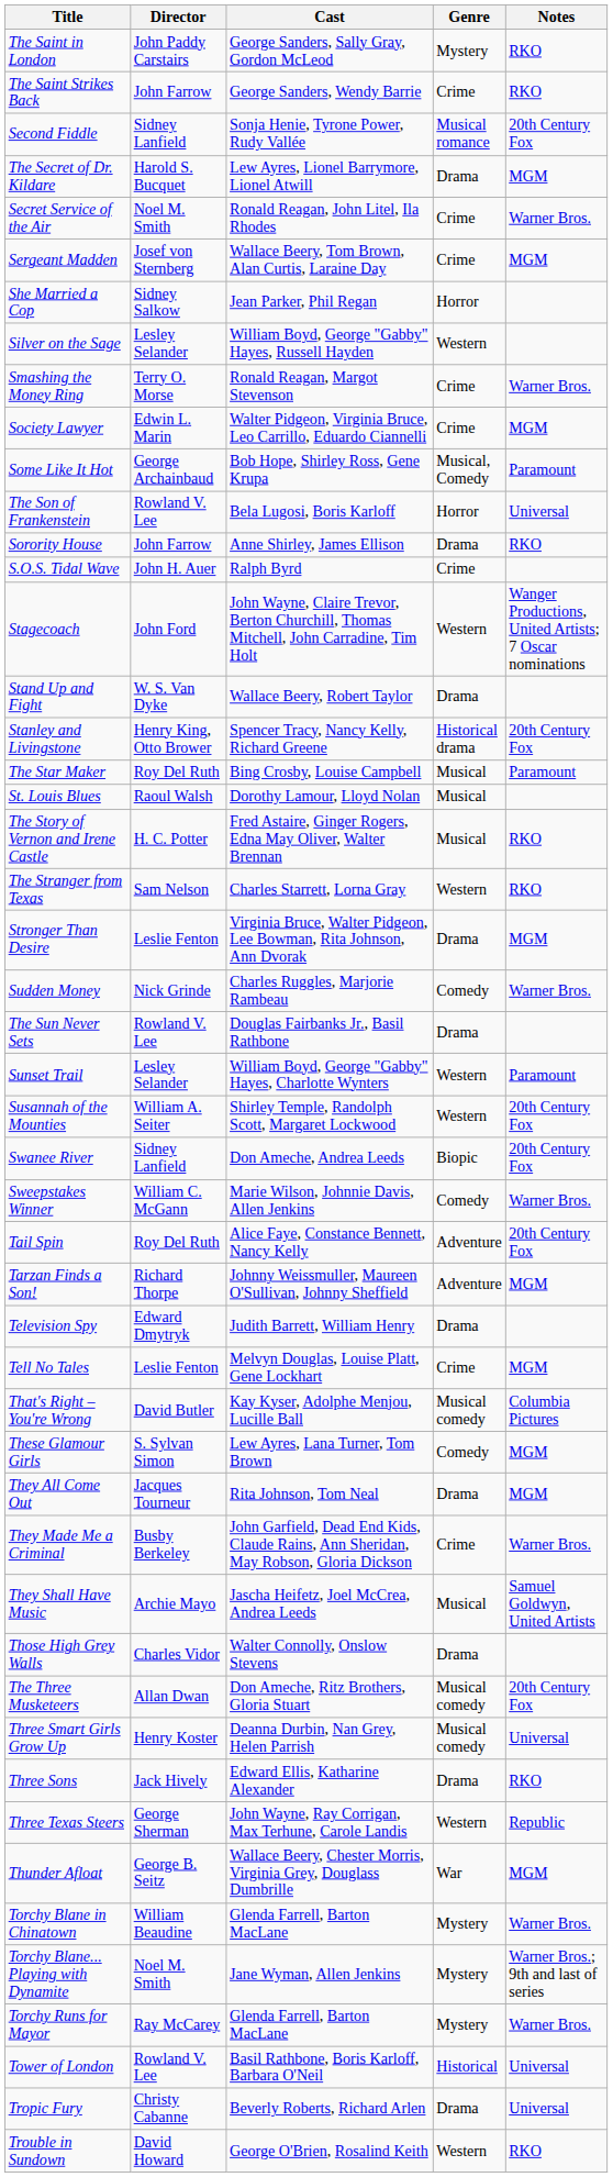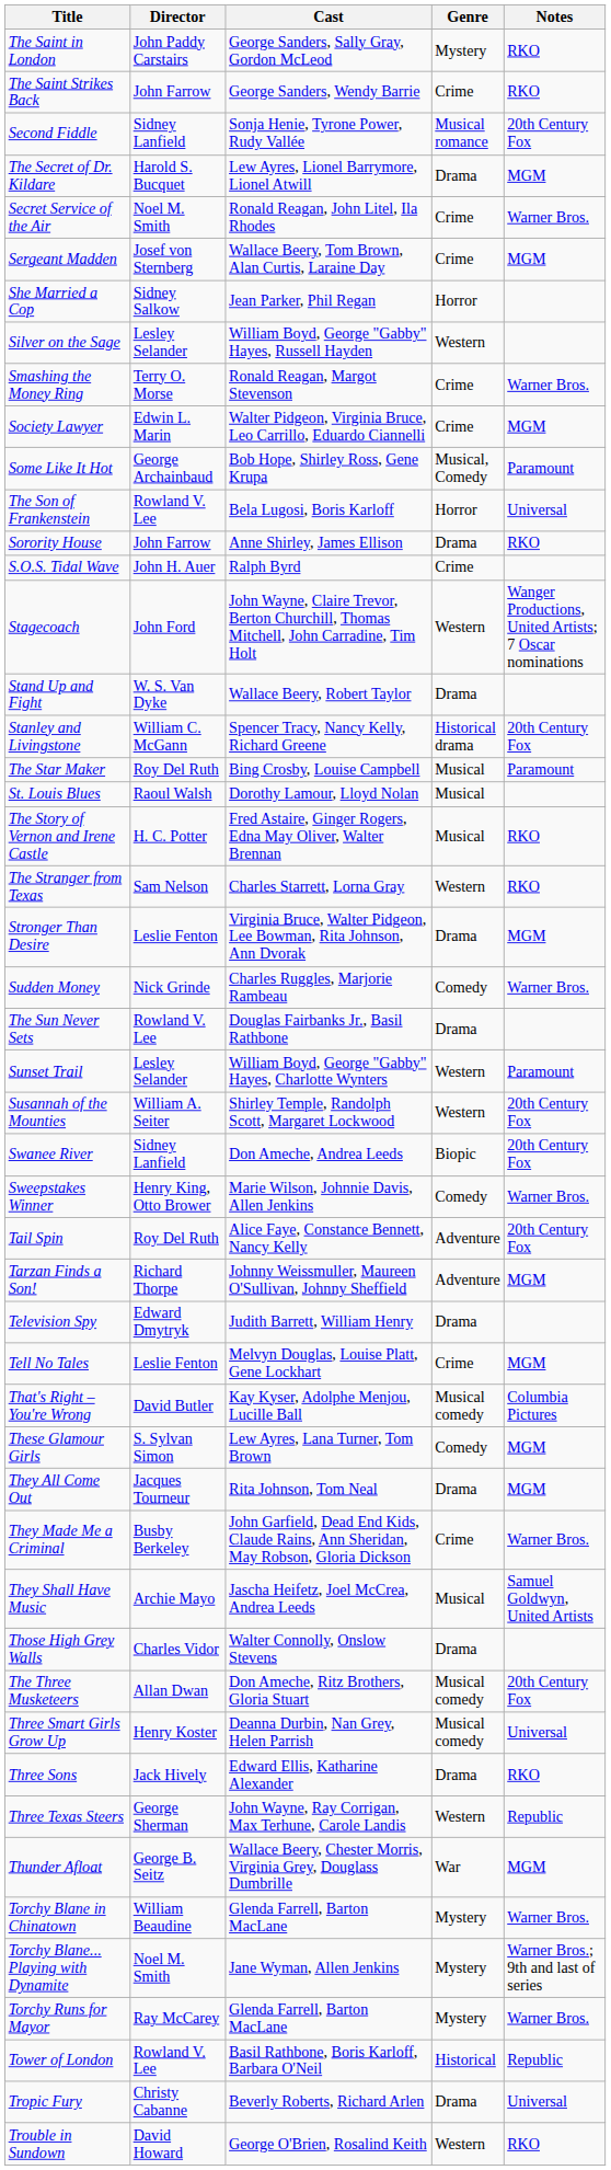Stanley and Livingstone | Director: Henry King, Otto Brower -> William C. McGann
Sweepstakes Winner | Director: William C. McGann -> Henry King, Otto Brower
Tower of London | Notes: Universal -> Republic
